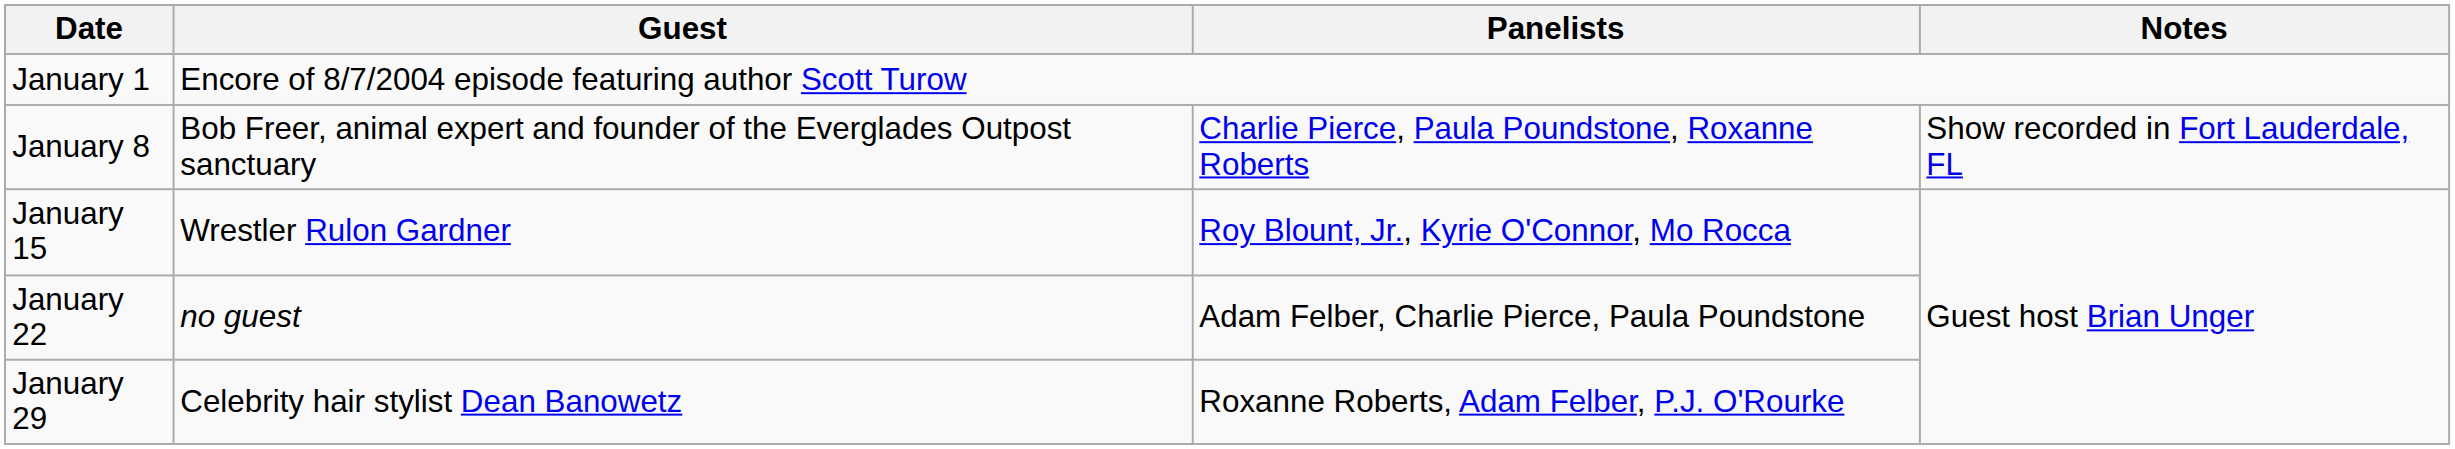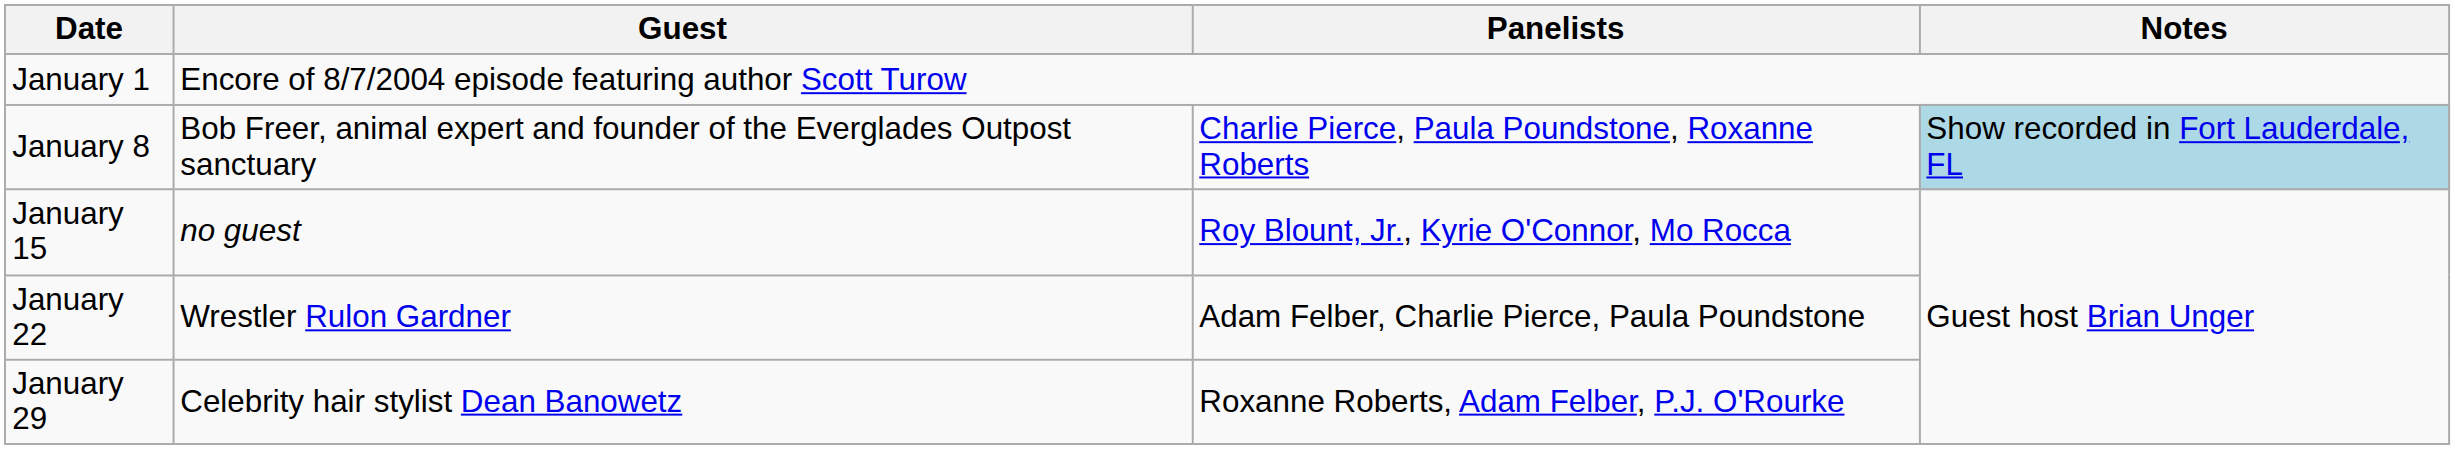January 8 | Notes: no background -> lightblue background
January 15 | Guest: Wrestler Rulon Gardner -> no guest
January 22 | Guest: no guest -> Wrestler Rulon Gardner
